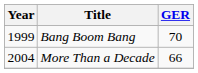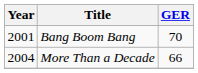Bang Boom Bang | Year: 1999 -> 2001
